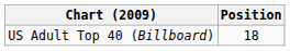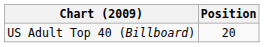US Adult Top 40 (Billboard) | Position: 18 -> 20
